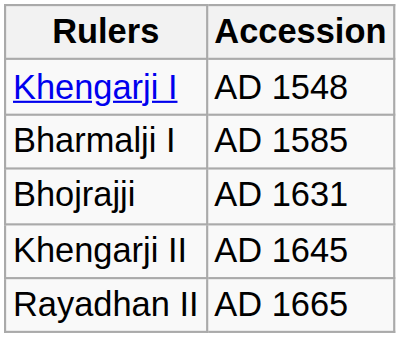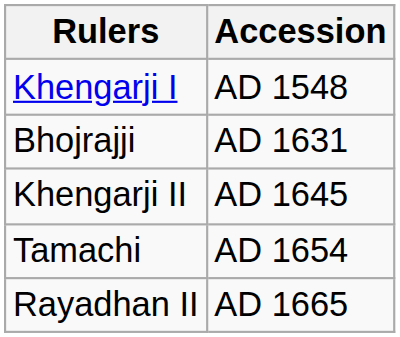- row: Bharmalji I | AD 1585
+ row: Tamachi | AD 1654
